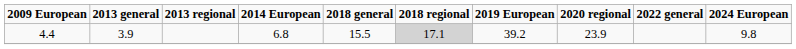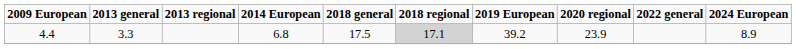4.4 | 2013 general: 3.9 -> 3.3
4.4 | 2018 general: 15.5 -> 17.5
4.4 | 2024 European: 9.8 -> 8.9
